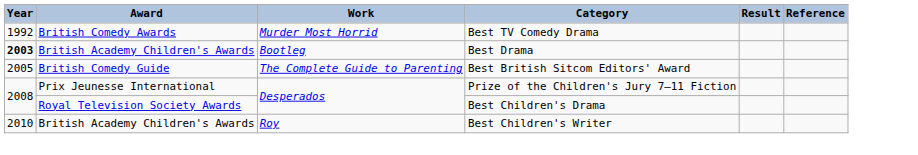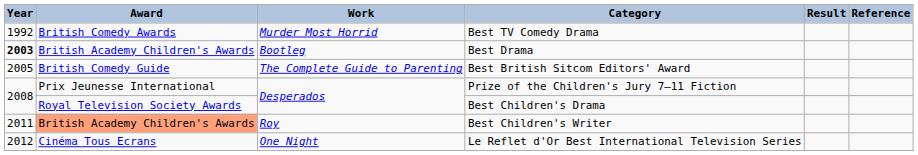Best Children's Writer | Year: 2010 -> 2011
Best Children's Writer | Award: no background -> lightsalmon background
+ row: 2012 | Cinéma Tous Ecrans | One Night | Le Reflet d'Or Best International Television Series
